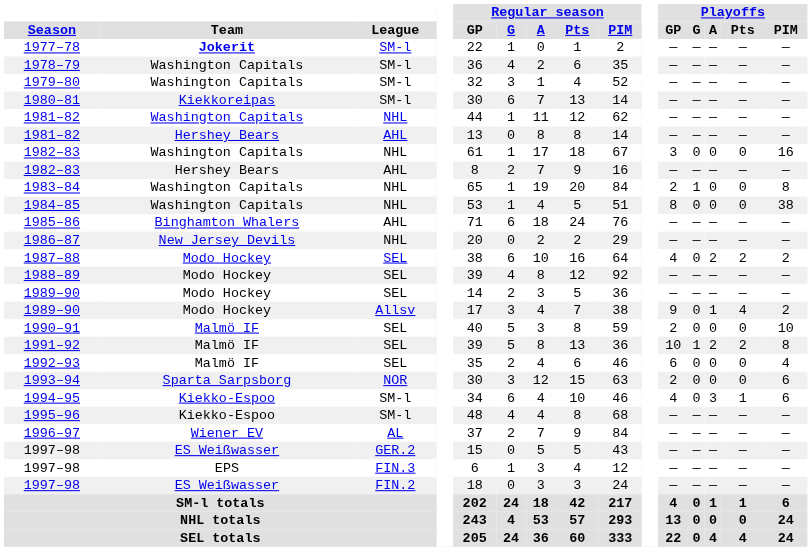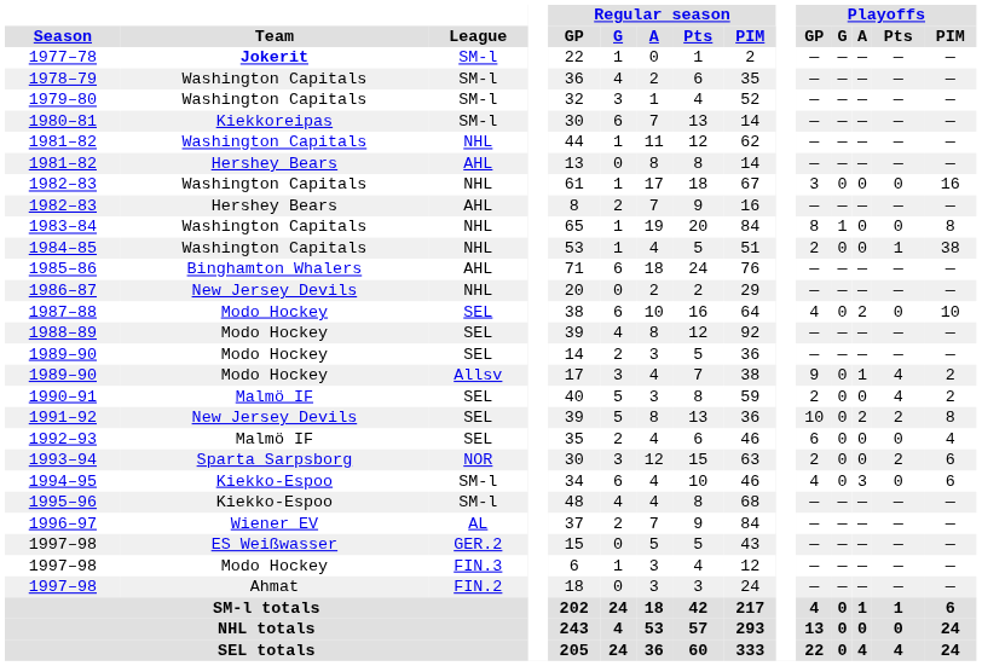1983–84 | Playoffs / GP: 2 -> 8
1984–85 | Playoffs / GP: 8 -> 2
1984–85 | Playoffs / Pts: 0 -> 1
1987–88 | Playoffs / Pts: 2 -> 0
1987–88 | Playoffs / PIM: 2 -> 10
1990–91 | Playoffs / Pts: 0 -> 4
1990–91 | Playoffs / PIM: 10 -> 2
1991–92 | Team: Malmö IF -> New Jersey Devils
1991–92 | Playoffs / G: 1 -> 0
1993–94 | Playoffs / Pts: 0 -> 2
1994–95 | Playoffs / Pts: 1 -> 0
1997–98 / FIN.3 | Team: EPS -> Modo Hockey
1997–98 / FIN.2 | Team: ES Weißwasser -> Ahmat
